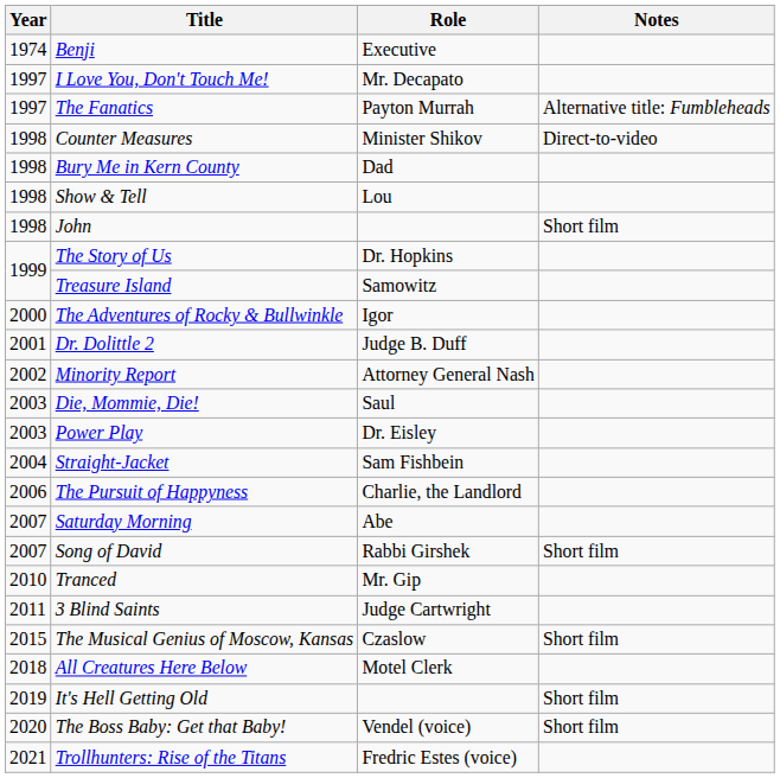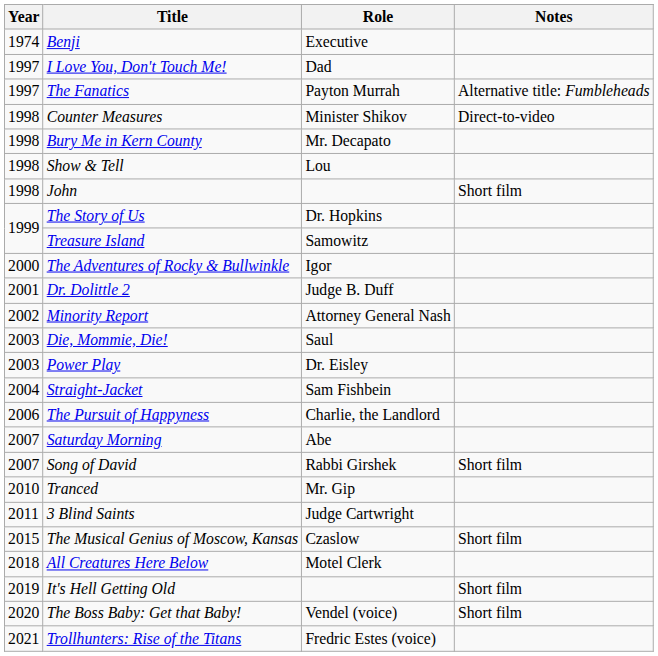I Love You, Don't Touch Me! | Role: Mr. Decapato -> Dad
Bury Me in Kern County | Role: Dad -> Mr. Decapato
